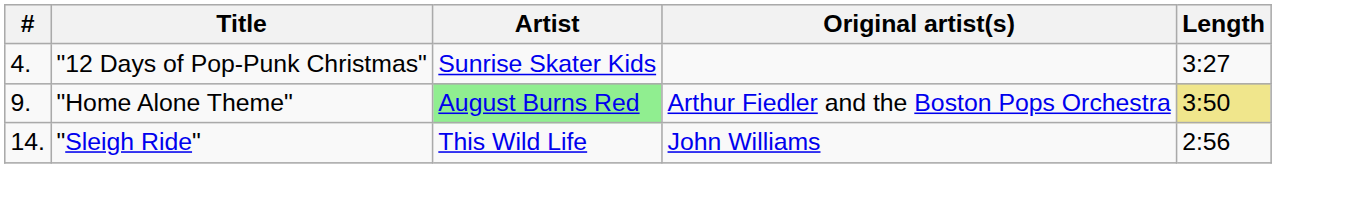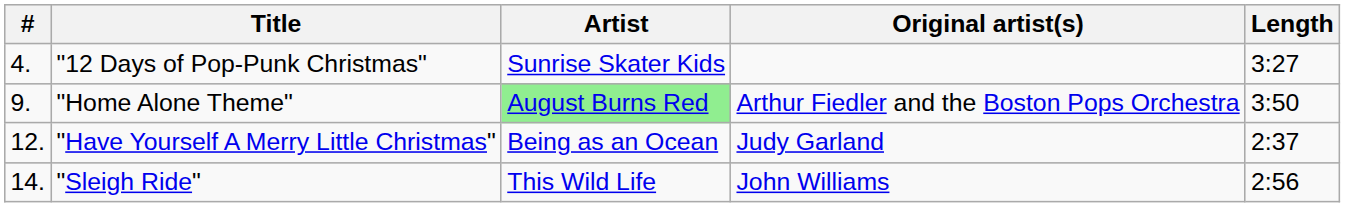"Home Alone Theme" | Length: khaki background -> no background
+ row: 12. | "Have Yourself A Merry Little Christmas" | Being as an Ocean | Judy Garland | 2:37
